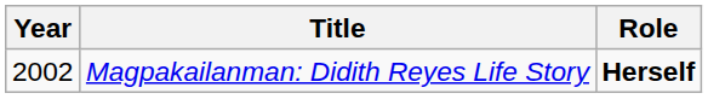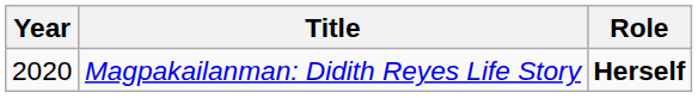Magpakailanman: Didith Reyes Life Story | Year: 2002 -> 2020
